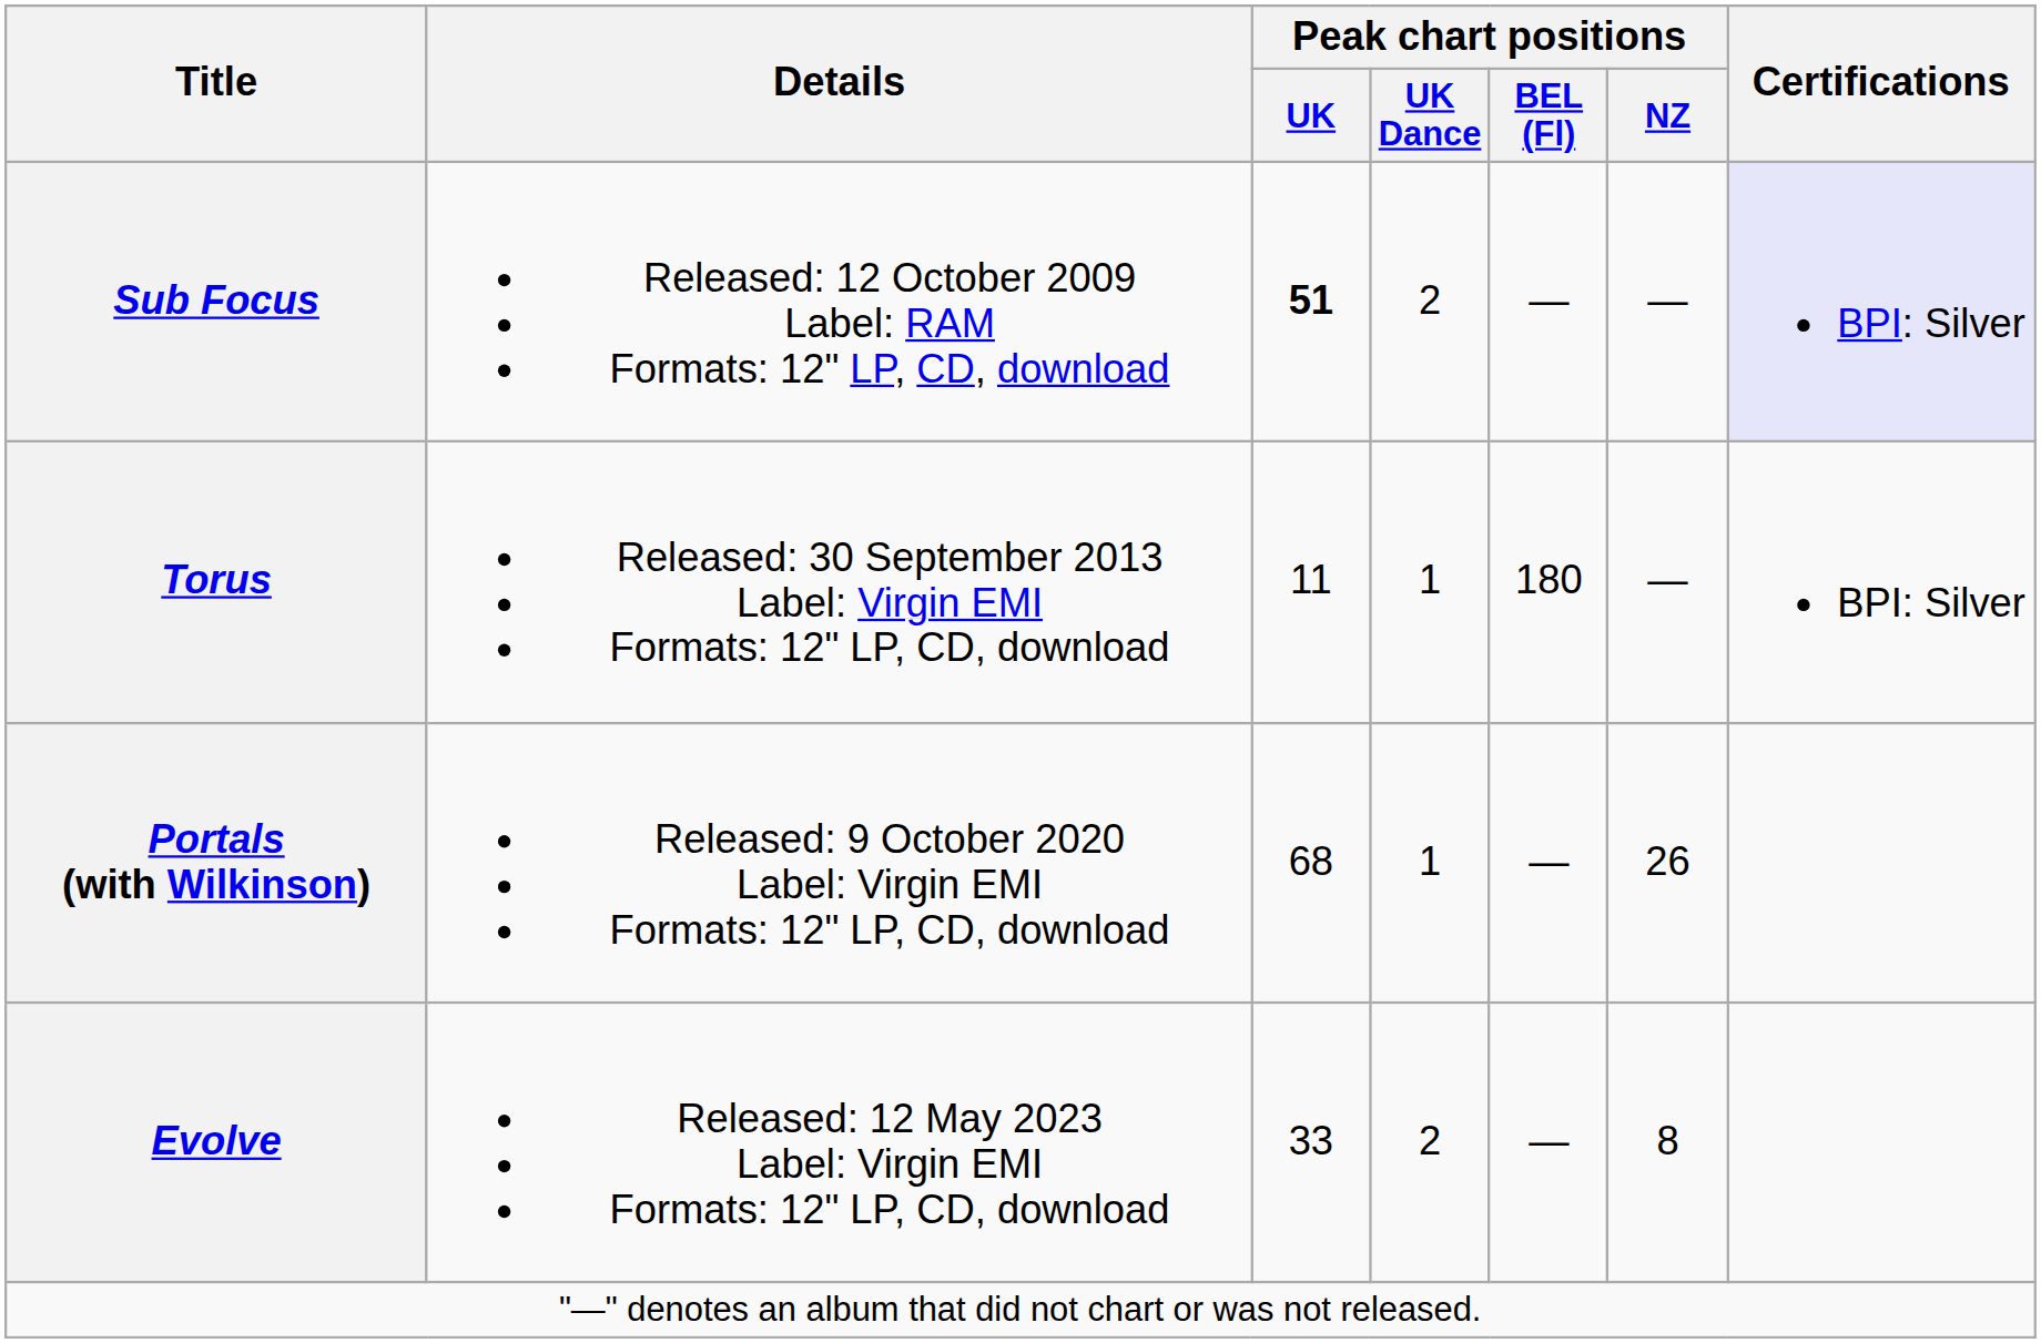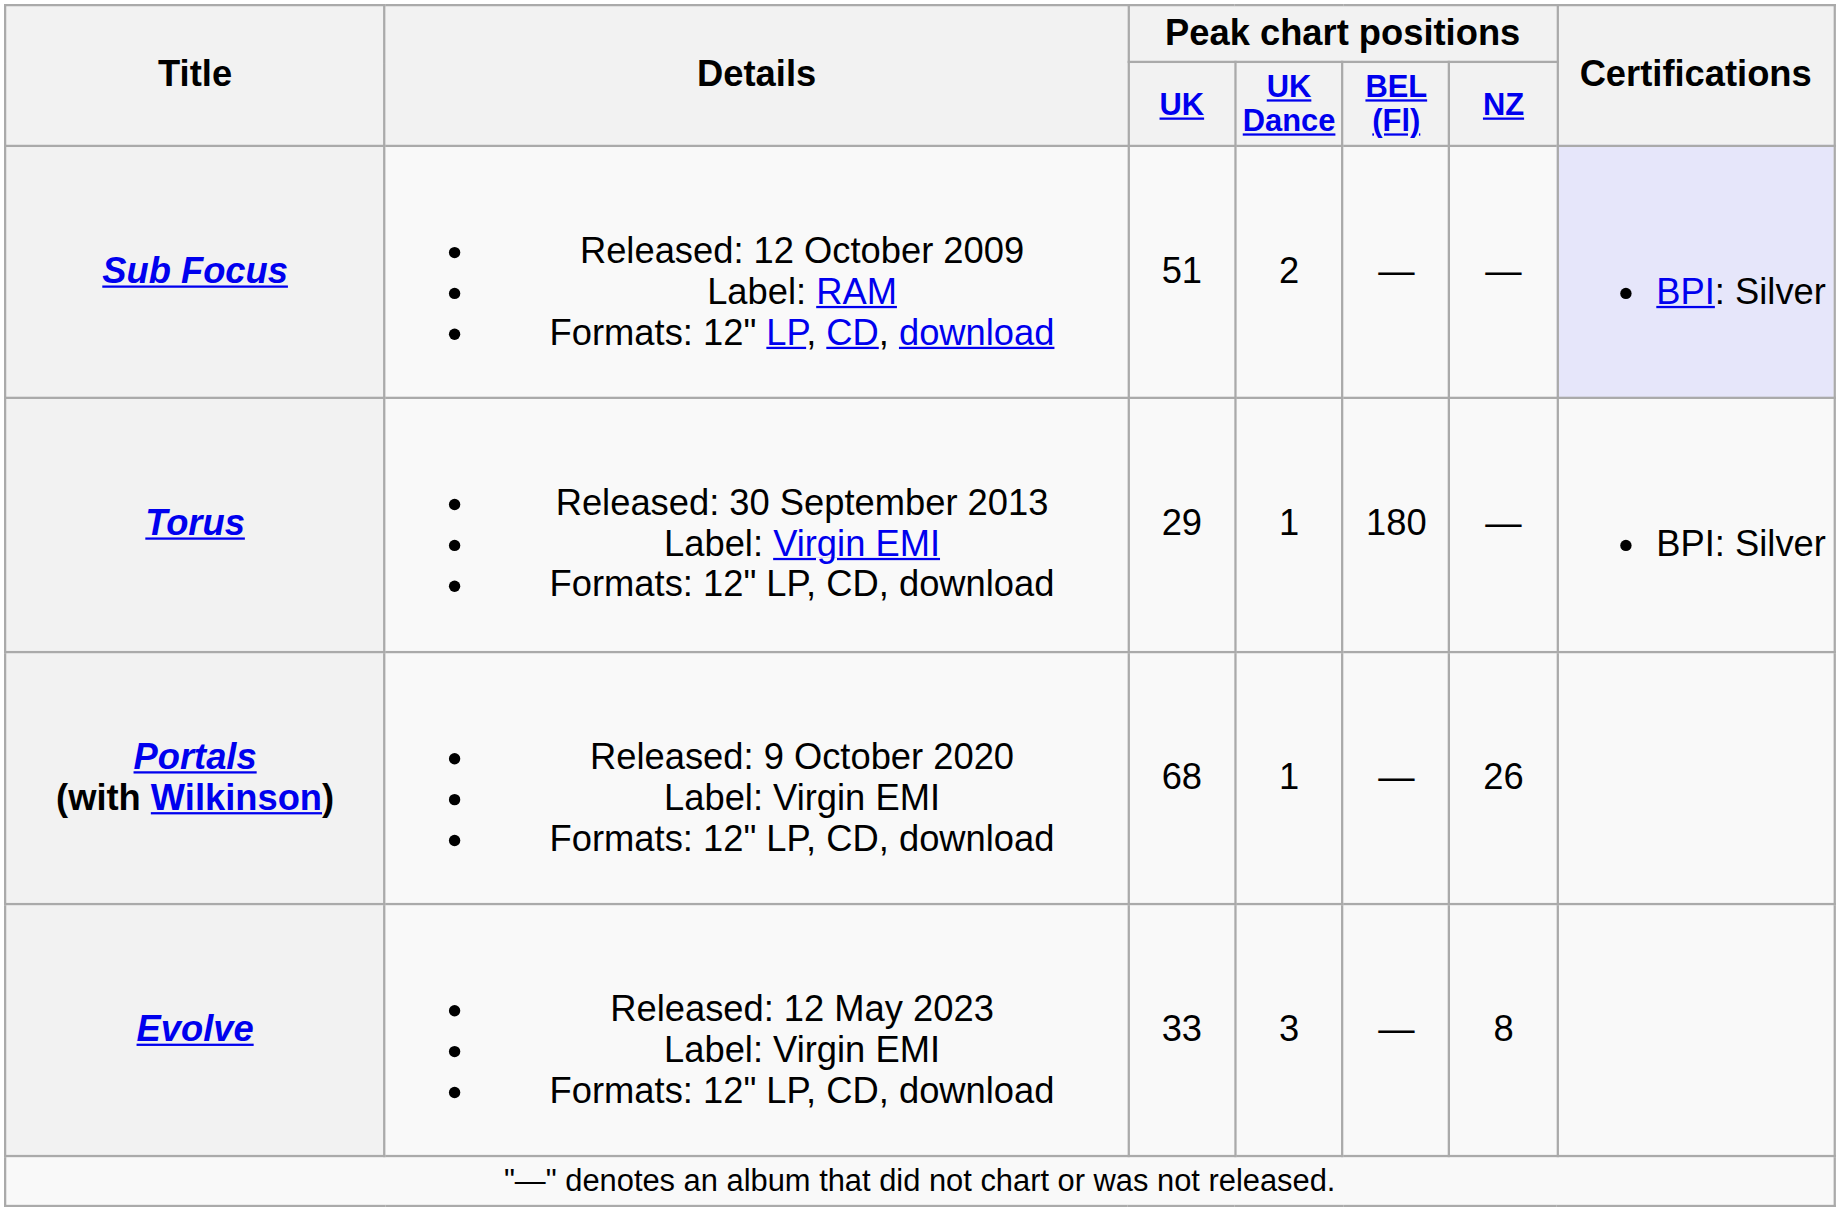Sub Focus | Peak chart positions / UK: bold -> normal
Torus | Peak chart positions / UK: 11 -> 29
Evolve | Peak chart positions / UK Dance: 2 -> 3
